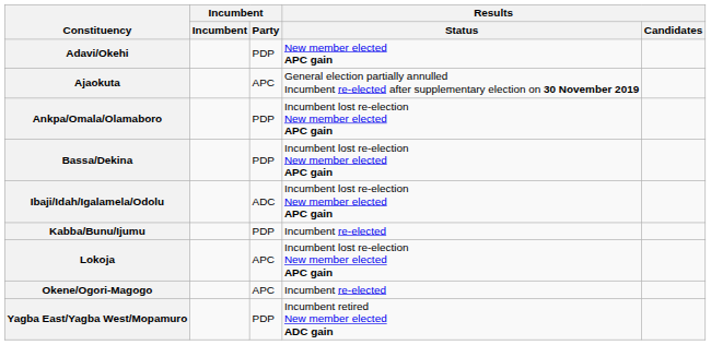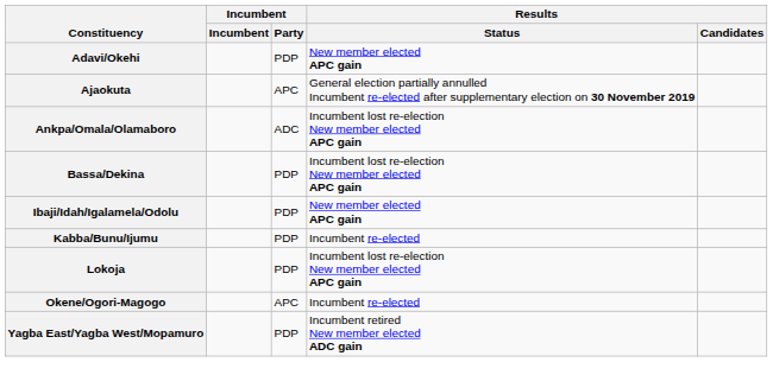Ankpa/Omala/Olamaboro | Incumbent / Party: PDP -> ADC
Ibaji/Idah/Igalamela/Odolu | Incumbent / Party: ADC -> PDP
Ibaji/Idah/Igalamela/Odolu | Results / Status: Incumbent lost re-election New member elected APC gain -> New member elected APC gain
Lokoja | Incumbent / Party: APC -> PDP
